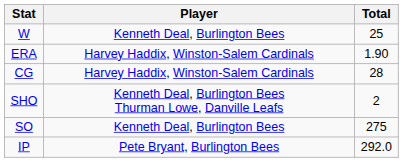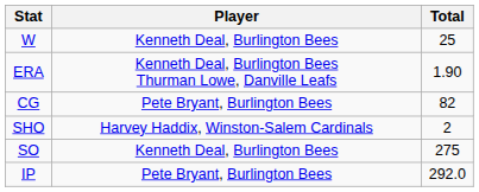ERA | Player: Harvey Haddix, Winston-Salem Cardinals -> Kenneth Deal, Burlington Bees Thurman Lowe, Danville Leafs
CG | Player: Harvey Haddix, Winston-Salem Cardinals -> Pete Bryant, Burlington Bees
CG | Total: 28 -> 82
SHO | Player: Kenneth Deal, Burlington Bees Thurman Lowe, Danville Leafs -> Harvey Haddix, Winston-Salem Cardinals
